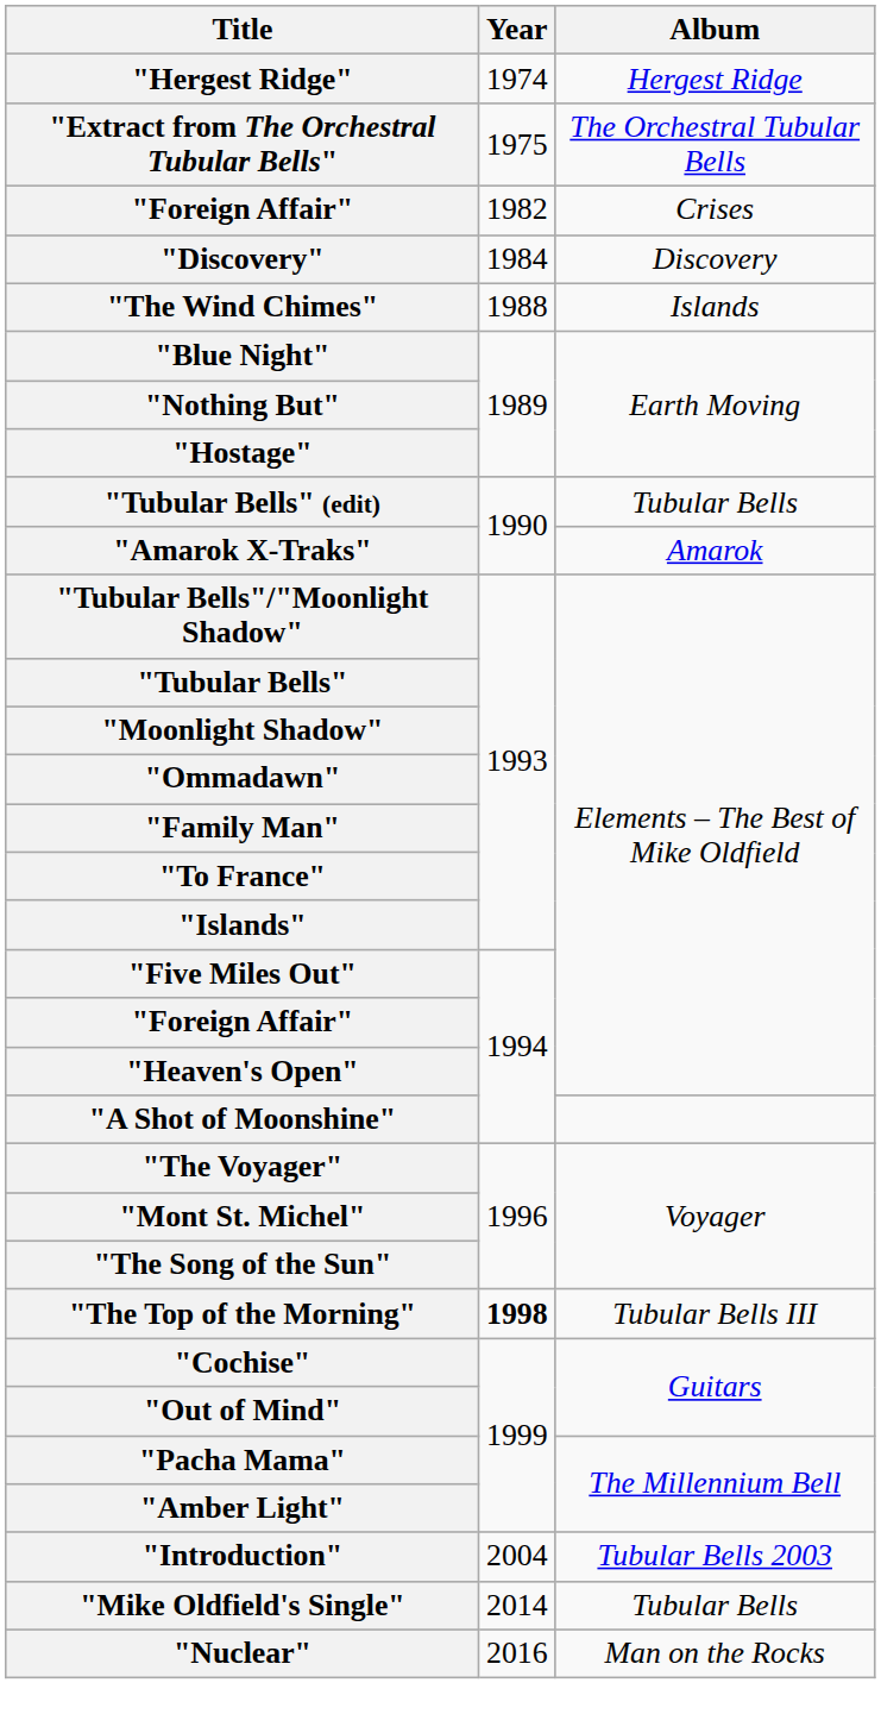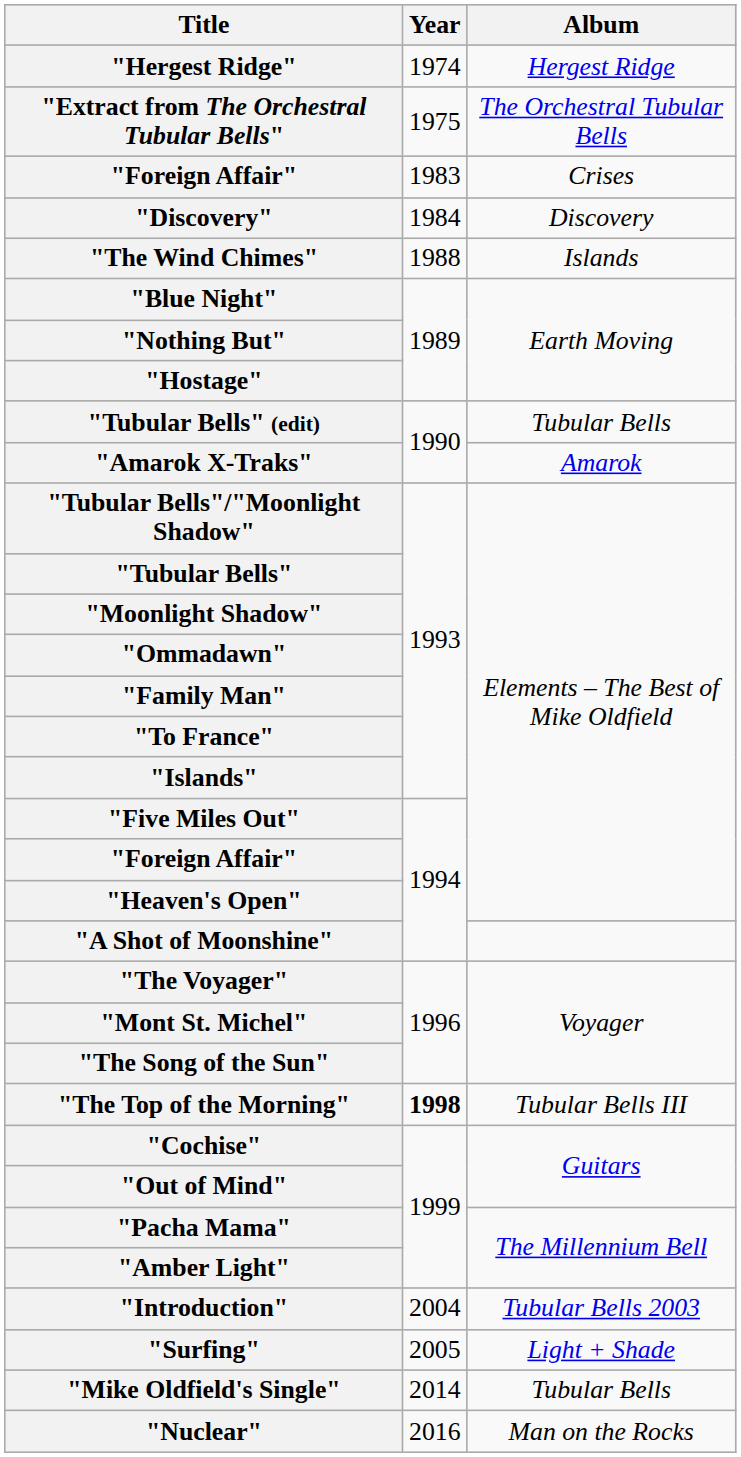"Foreign Affair" / Crises | Year: 1982 -> 1983
+ row: "Surfing" | 2005 | Light + Shade
